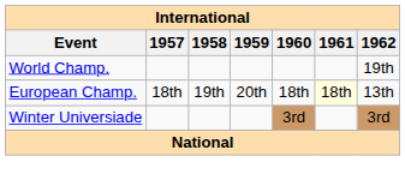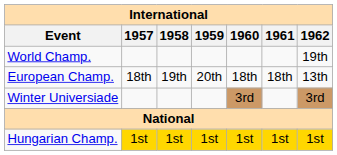European Champ. | 1961: lightyellow background -> no background
+ row: Hungarian Champ. | 1st | 1st | 1st | 1st | 1st | 1st
